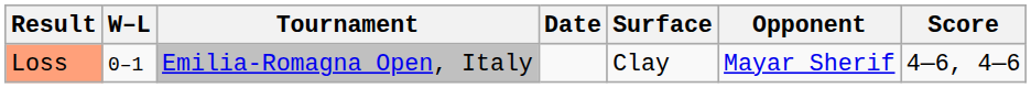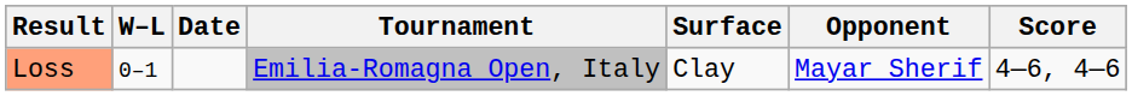columns swapped: Date <-> Tournament
